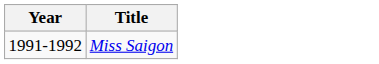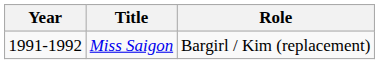+ column: Role | Bargirl / Kim (replacement)
